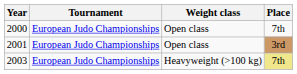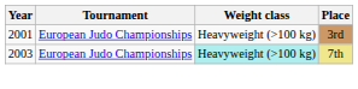- row: 2000 | European Judo Championships | Open class | 7th
2001 | Weight class: Open class -> Heavyweight (>100 kg)
2003 | Weight class: no background -> paleturquoise background
